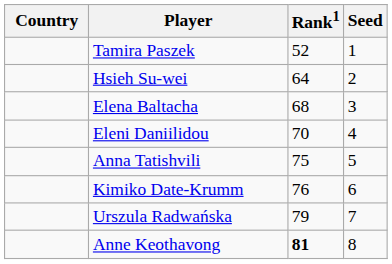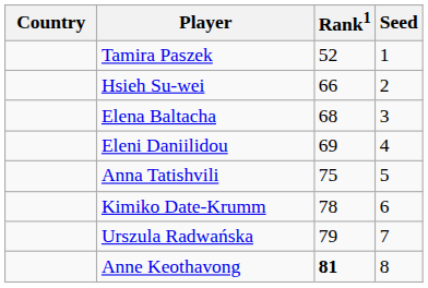Hsieh Su-wei | Rank1: 64 -> 66
Eleni Daniilidou | Rank1: 70 -> 69
Kimiko Date-Krumm | Rank1: 76 -> 78
